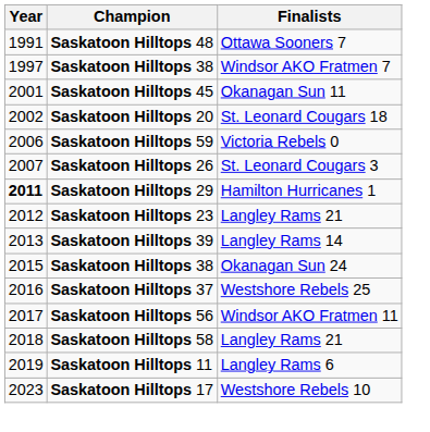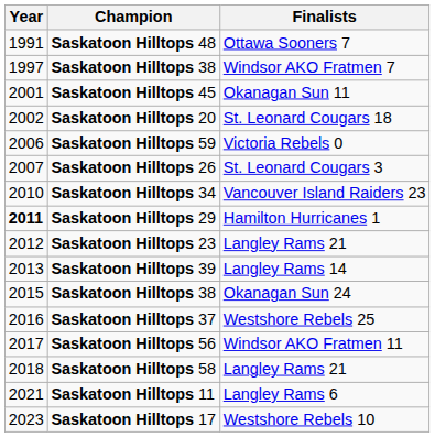+ row: 2010 | Saskatoon Hilltops 34 | Vancouver Island Raiders 23
Saskatoon Hilltops 11 | Year: 2019 -> 2021
